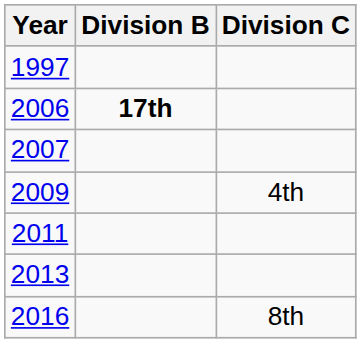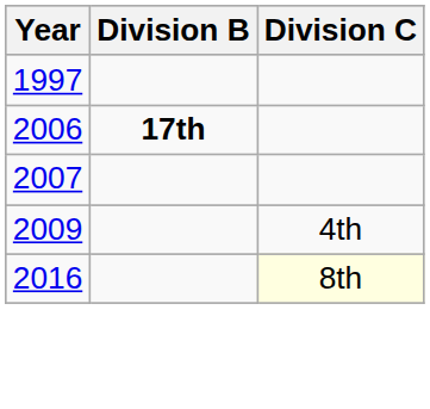- row: 2011
- row: 2013
2016 | Division C: no background -> lightyellow background
